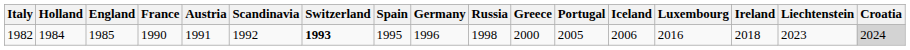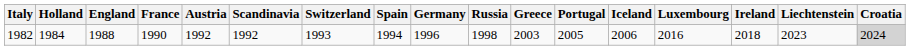1982 | England: 1985 -> 1988
1982 | Austria: 1991 -> 1992
1982 | Switzerland: bold -> normal
1982 | Spain: 1995 -> 1994
1982 | Greece: 2000 -> 2003
